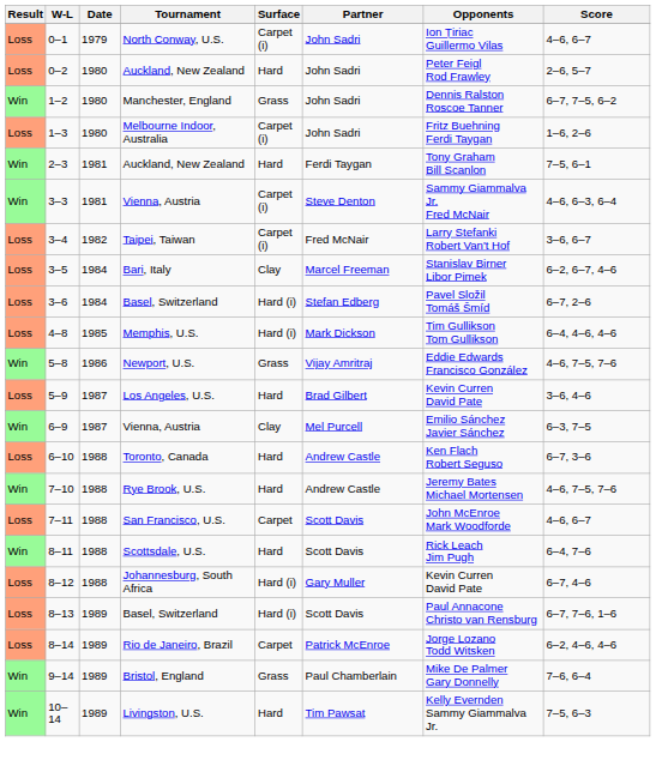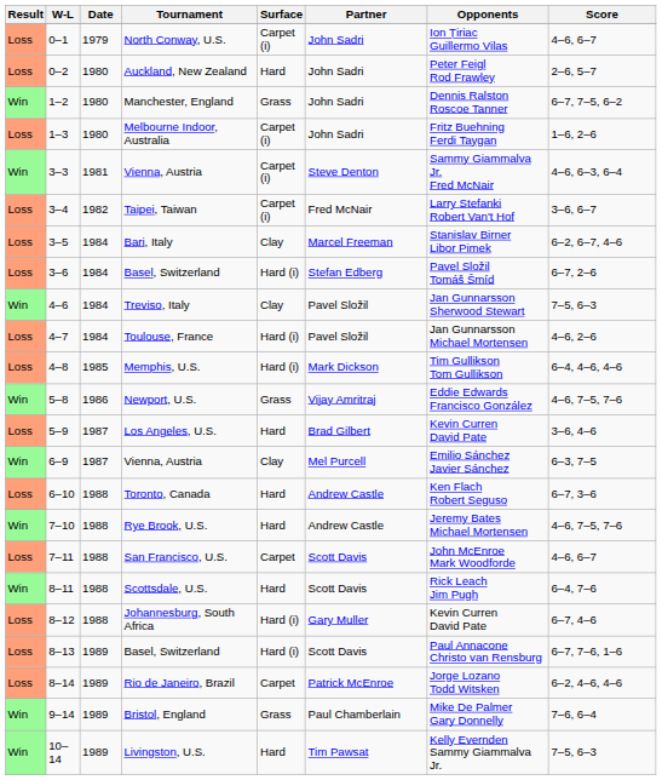- row: Win | 2–3 | 1981 | Auckland, New Zealand | Hard | Ferdi Taygan | Tony Graham Bill Scanlon | 7–5, 6–1
+ row: Win | 4–6 | 1984 | Treviso, Italy | Clay | Pavel Složil | Jan Gunnarsson Sherwood Stewart | 7–5, 6–3
+ row: Loss | 4–7 | 1984 | Toulouse, France | Hard (i) | Pavel Složil | Jan Gunnarsson Michael Mortensen | 4–6, 2–6
